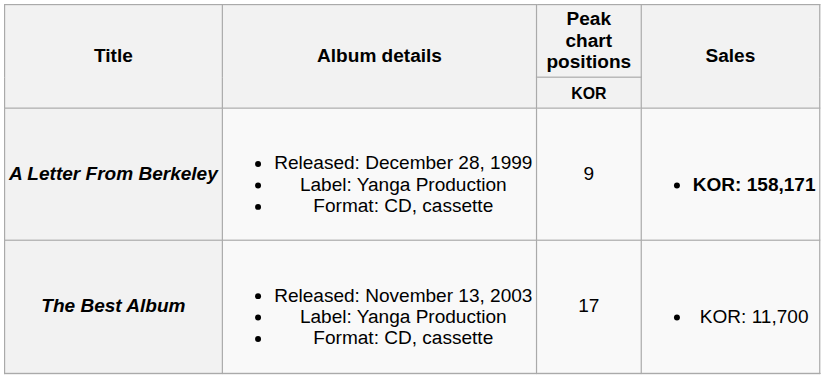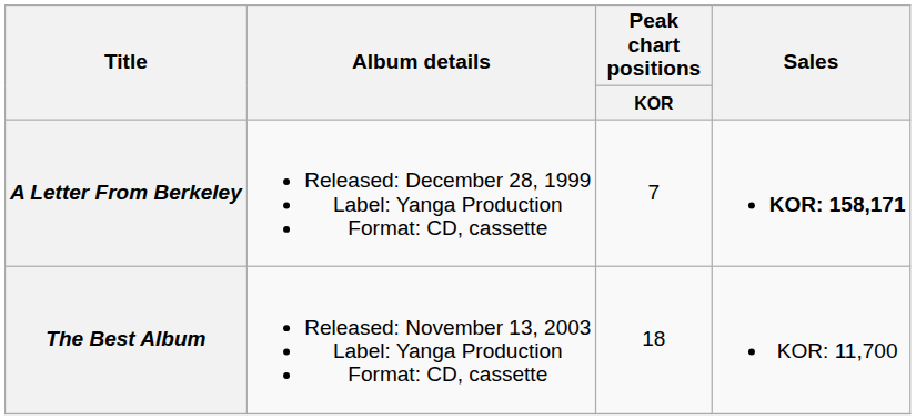A Letter From Berkeley | Peak chart positions / KOR: 9 -> 7
The Best Album | Peak chart positions / KOR: 17 -> 18
